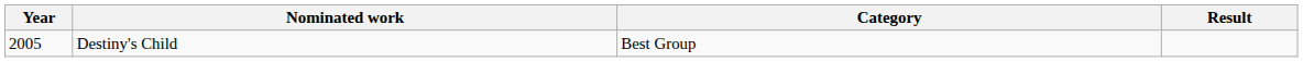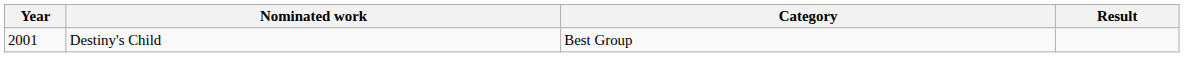Destiny's Child | Year: 2005 -> 2001
